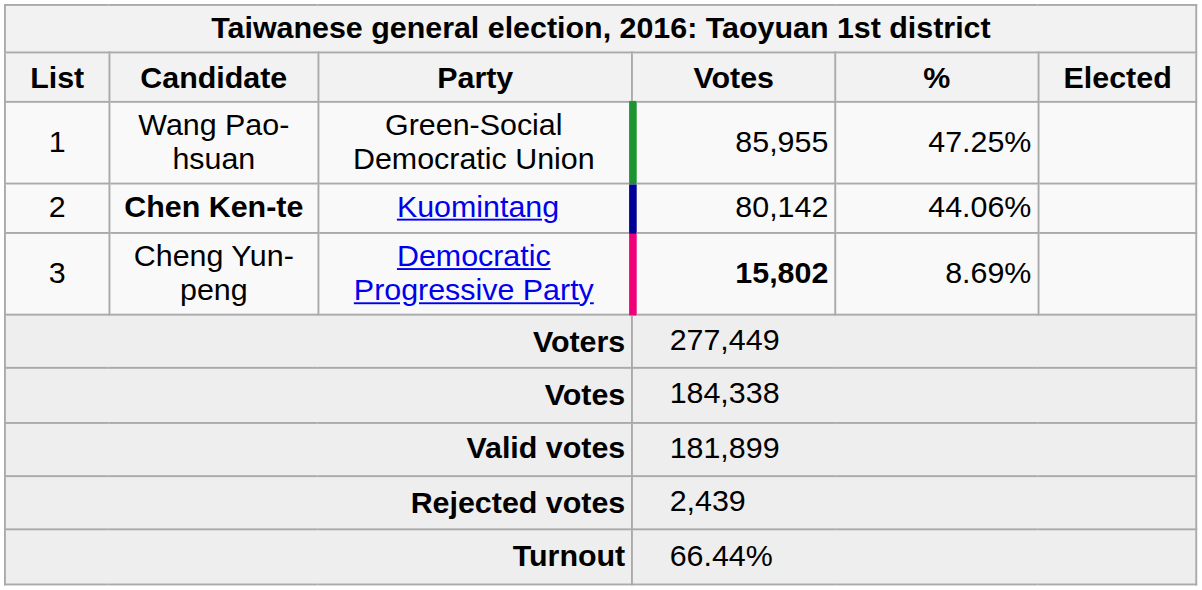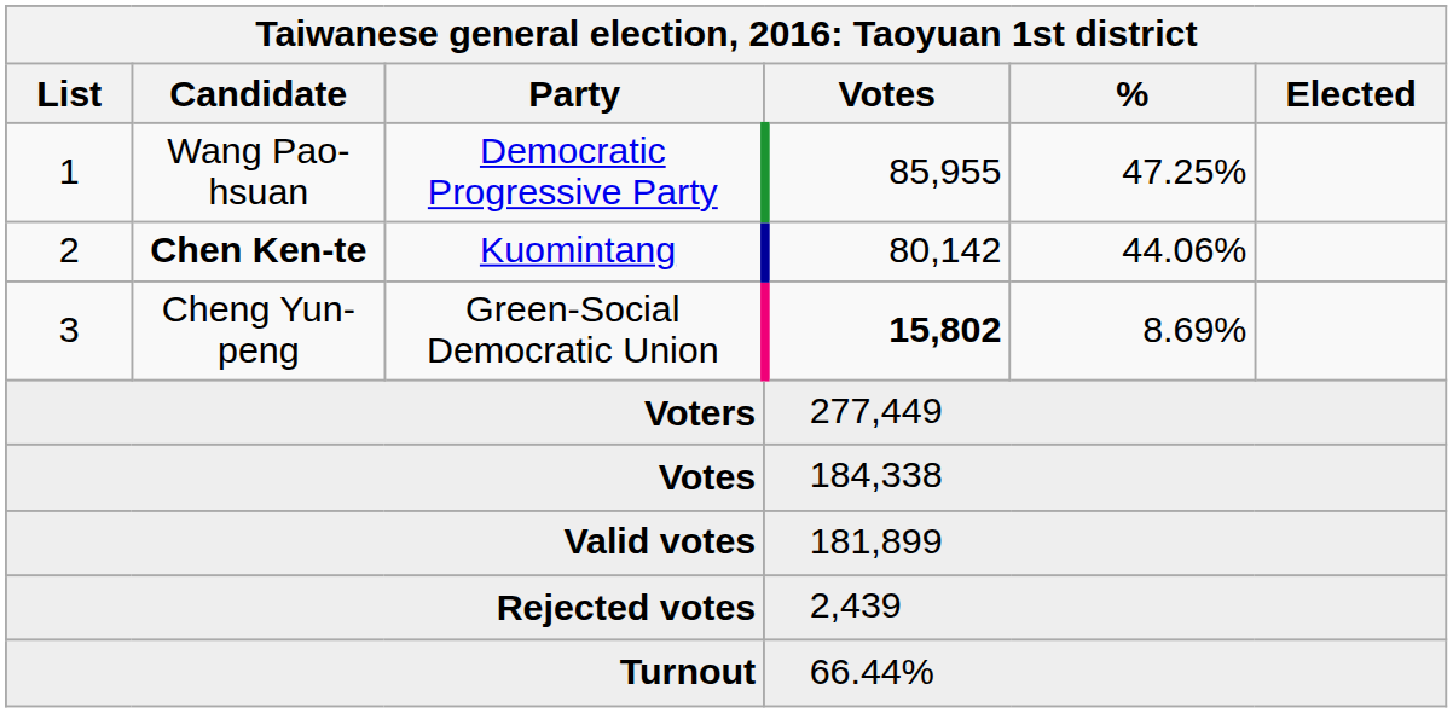1 | Party: Green-Social Democratic Union -> Democratic Progressive Party
3 | Party: Democratic Progressive Party -> Green-Social Democratic Union
